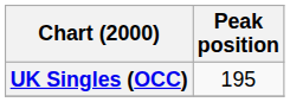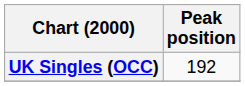UK Singles (OCC) | Peak position: 195 -> 192
